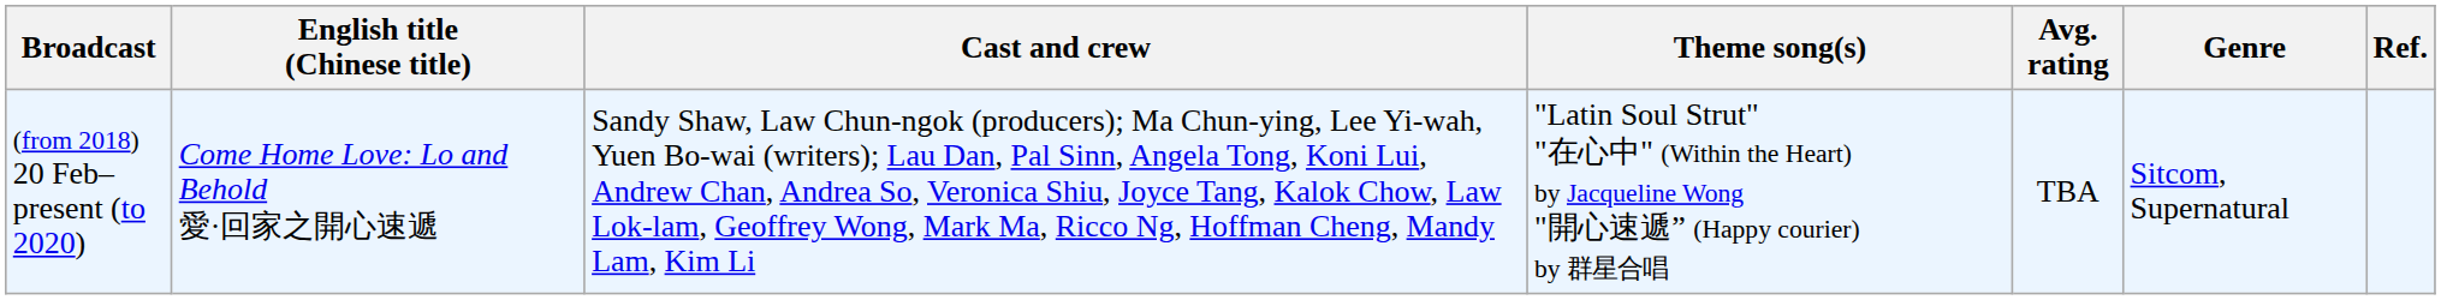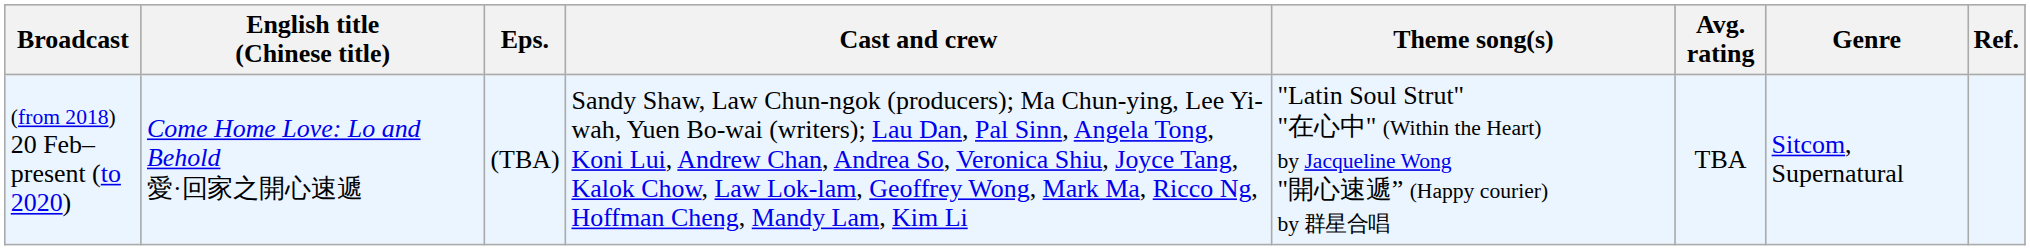+ column: Eps. | (TBA)
